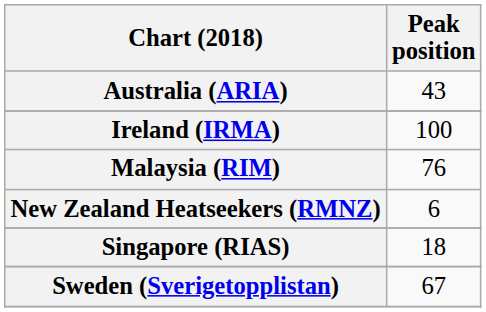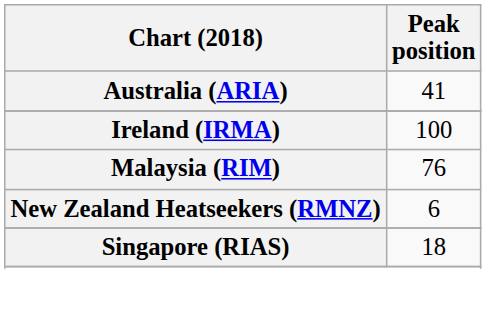Australia (ARIA) | Peak position: 43 -> 41
- row: Sweden (Sverigetopplistan) | 67
